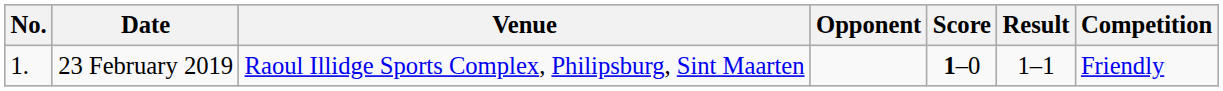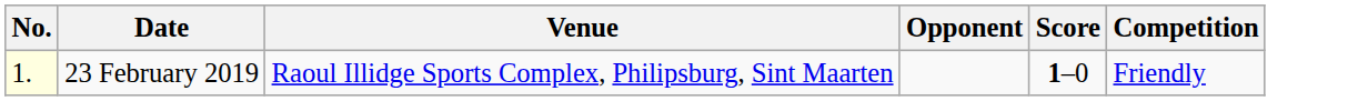- column: Result | 1–1
23 February 2019 | No.: no background -> lightyellow background
